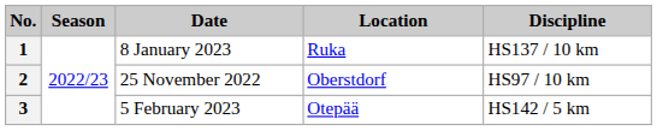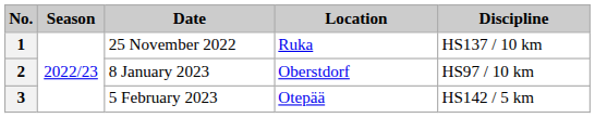1 | Date: 8 January 2023 -> 25 November 2022
2 | Date: 25 November 2022 -> 8 January 2023
